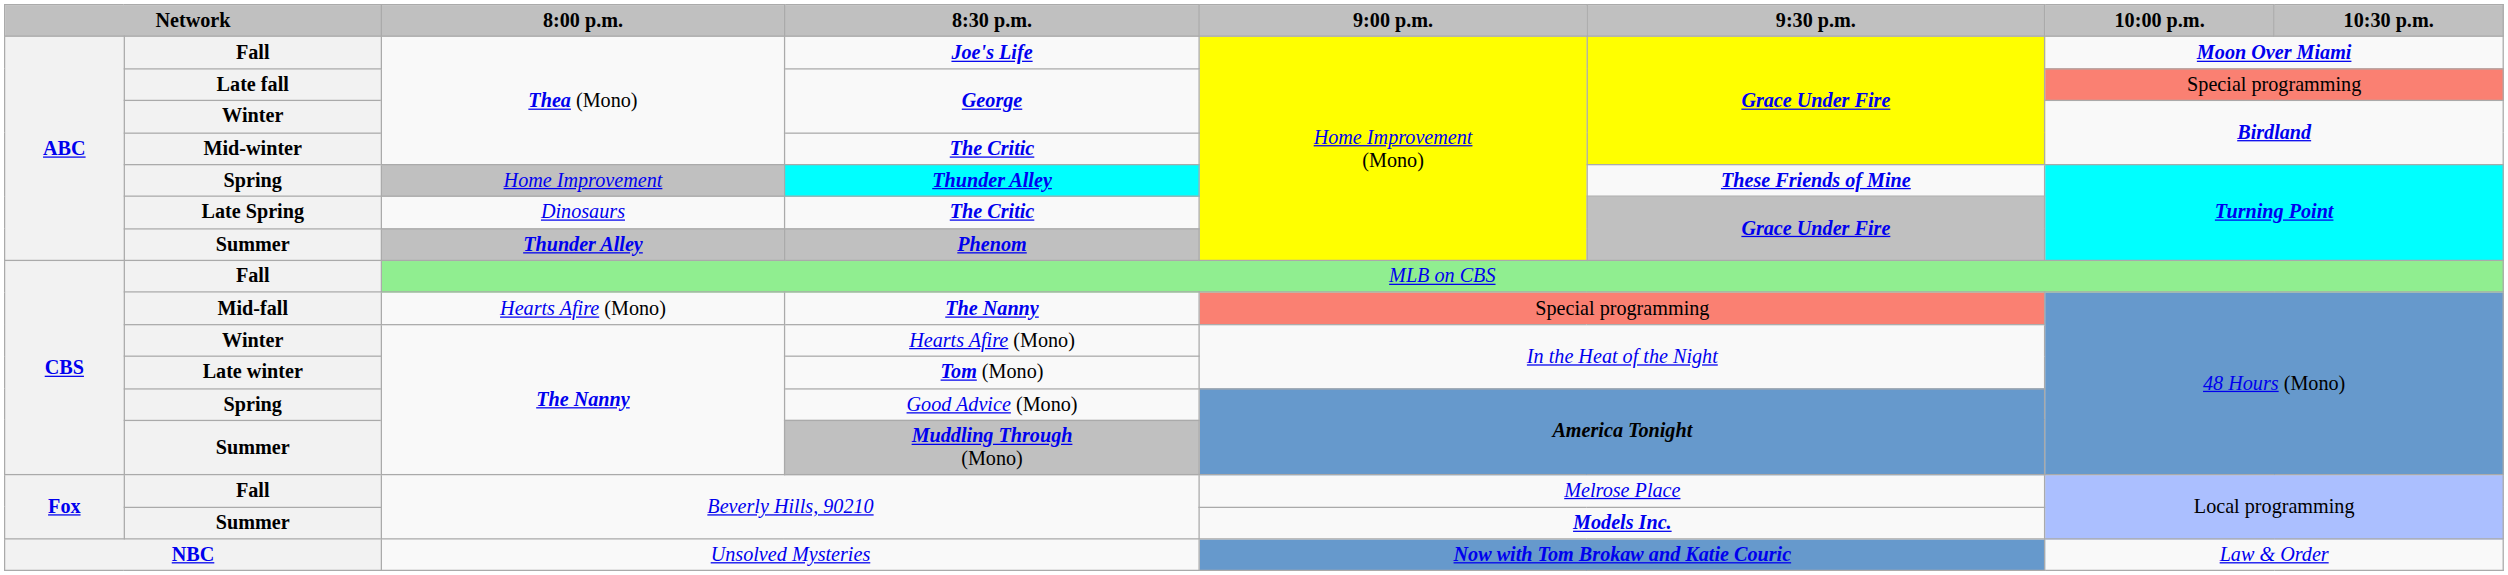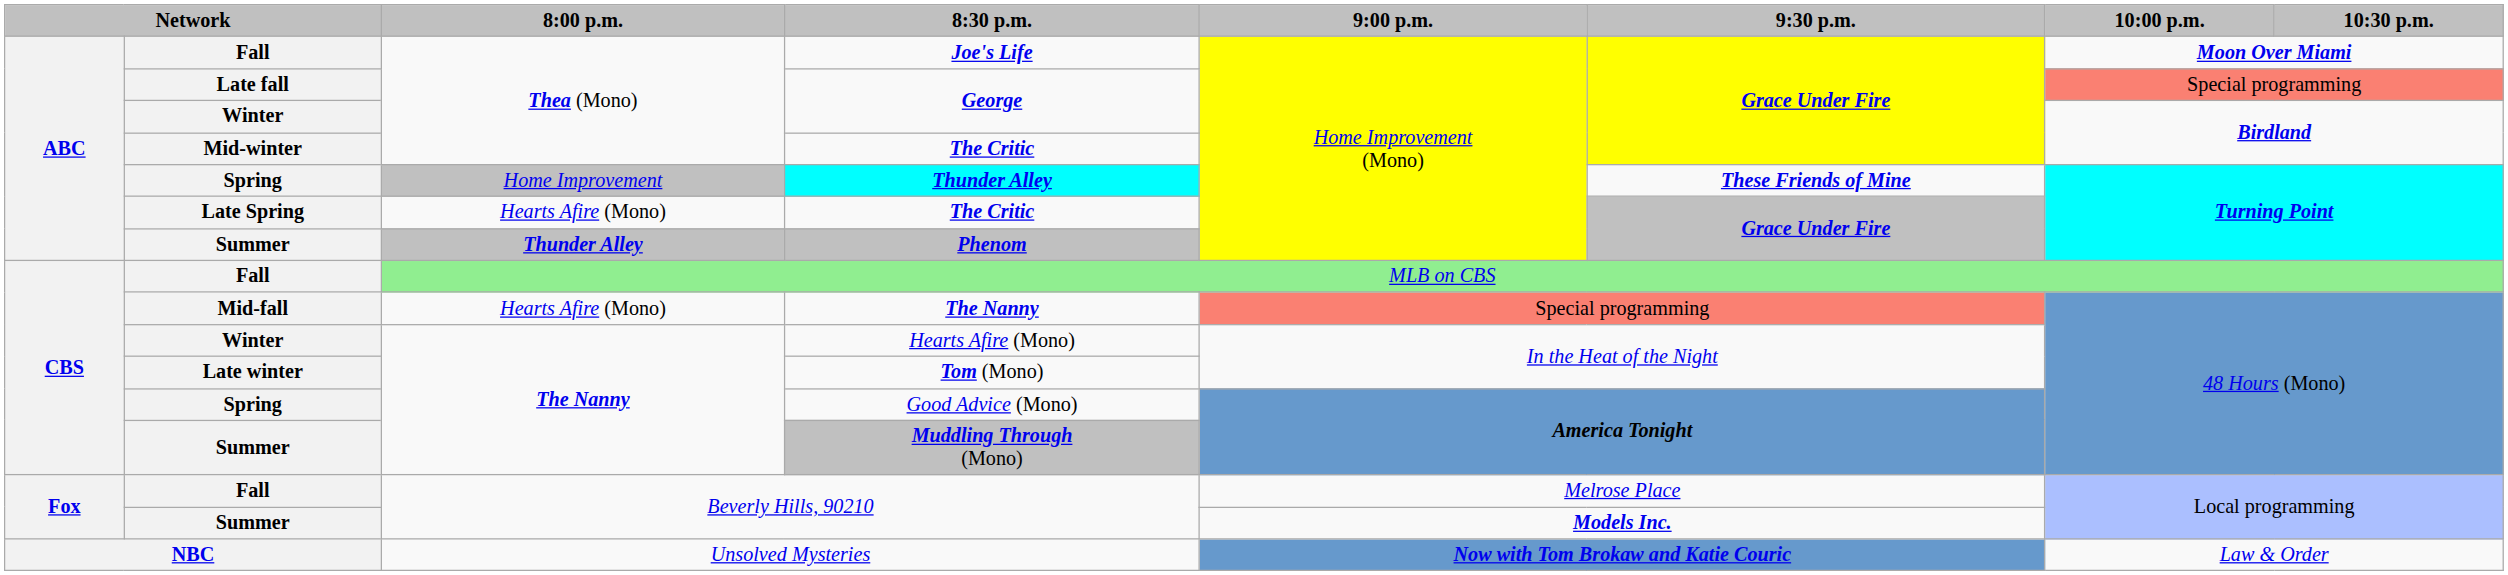Late Spring / The Critic | 8:00 p.m.: Dinosaurs -> Hearts Afire (Mono)
